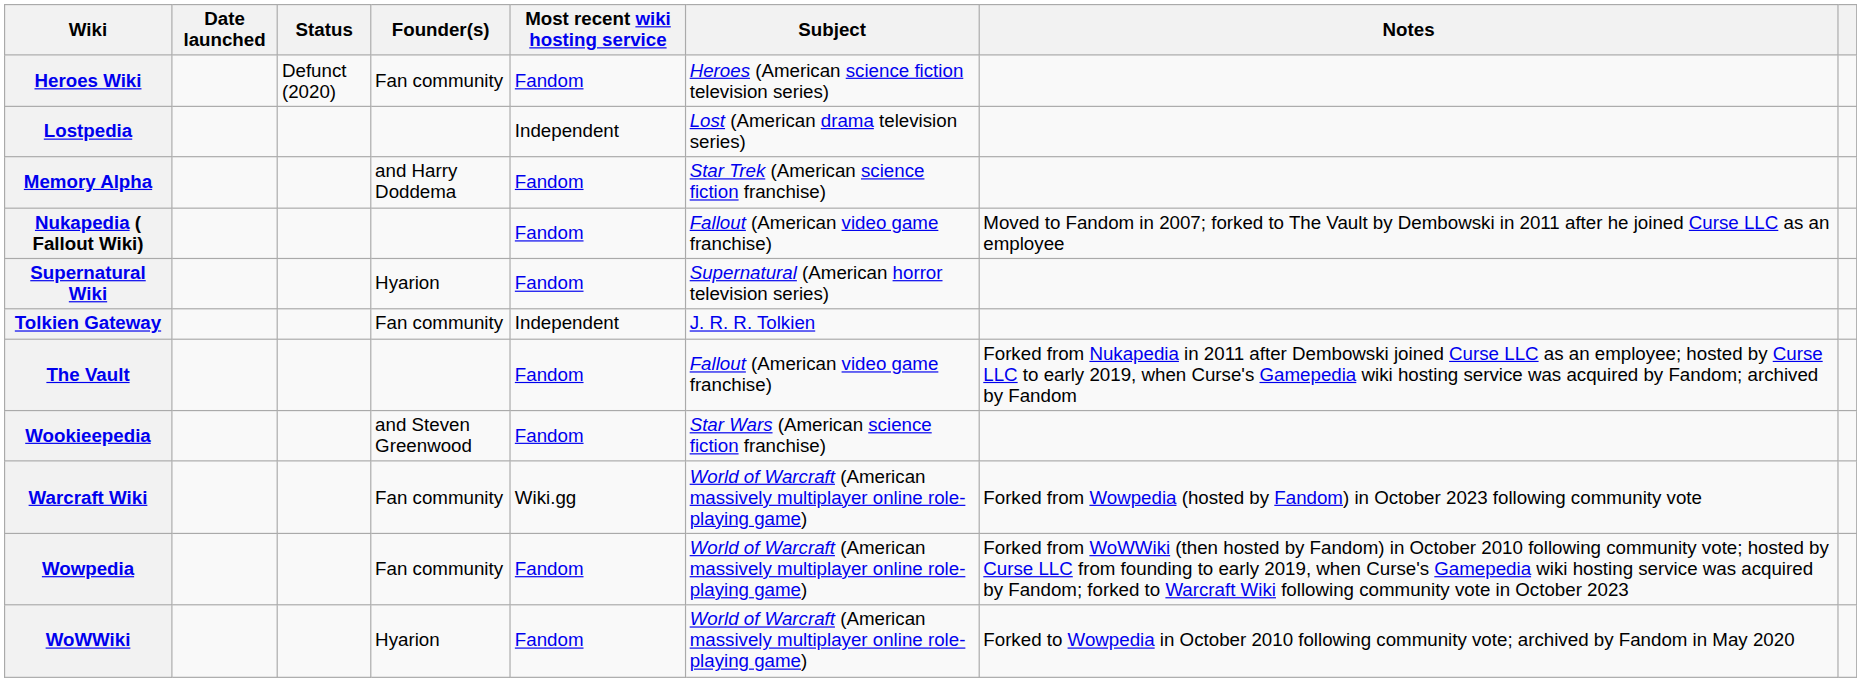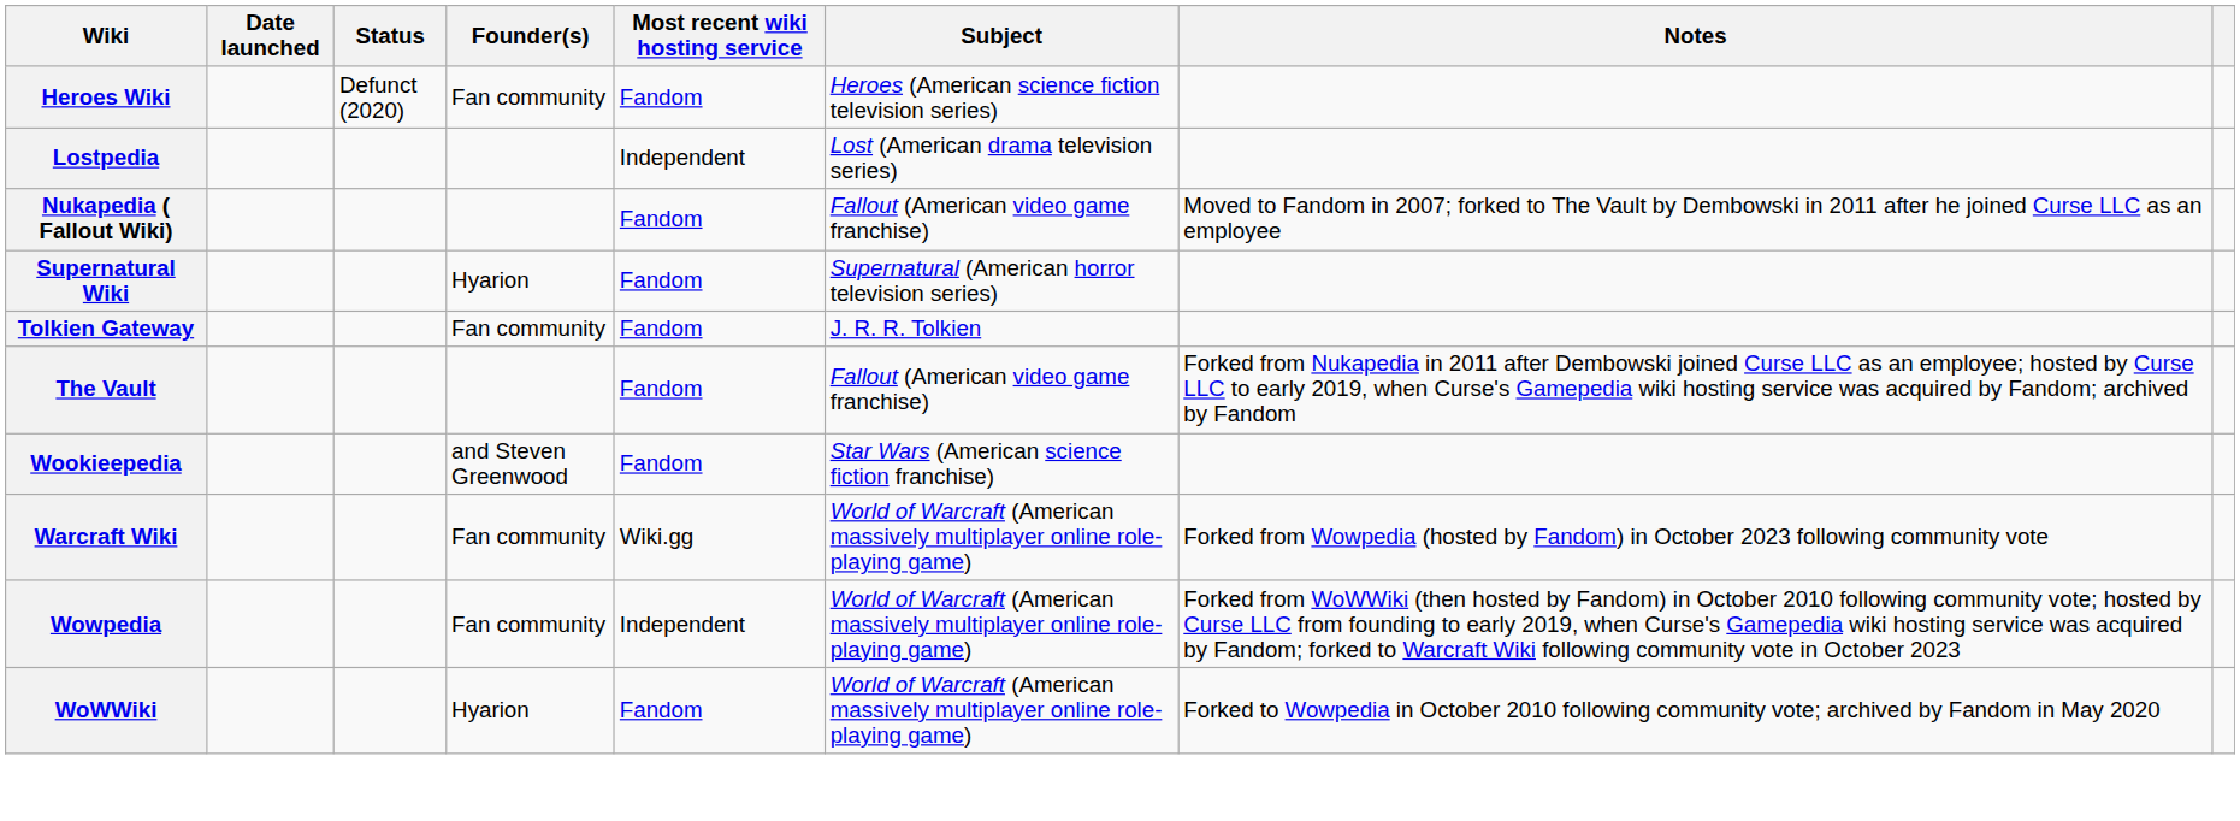- row: Memory Alpha | and Harry Doddema | Fandom | Star Trek (American science fiction franchise)
Tolkien Gateway | Most recent wiki hosting service: Independent -> Fandom
Wowpedia | Most recent wiki hosting service: Fandom -> Independent
